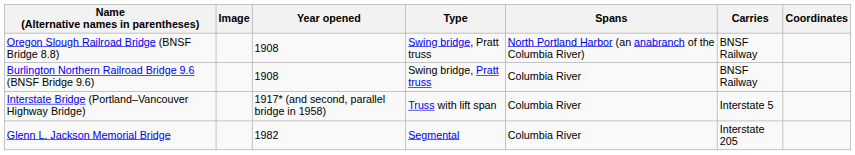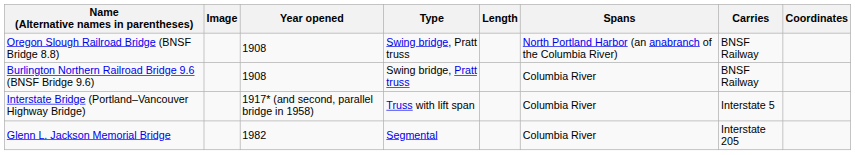+ column: Length
